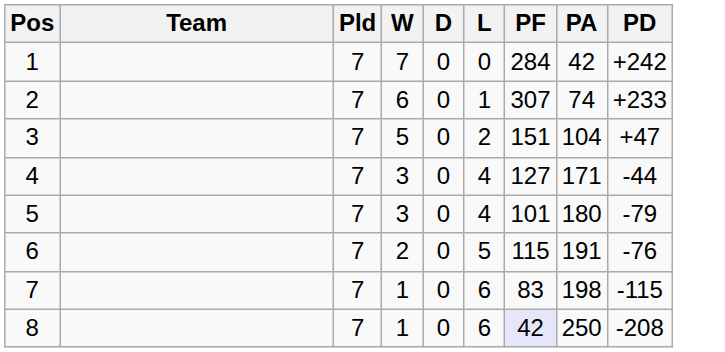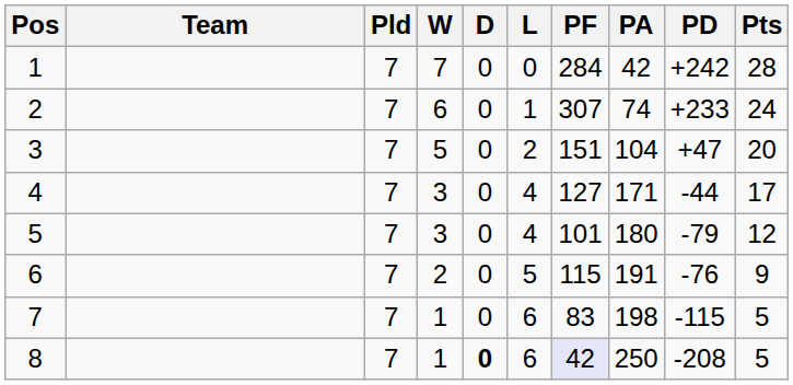+ column: Pts | 28 | 24 | 20 | 17 | 12 | 9 | 5 | 5
8 | D: normal -> bold
